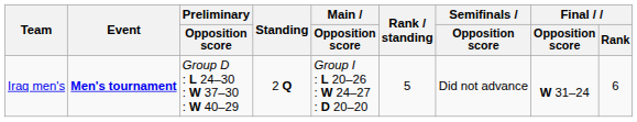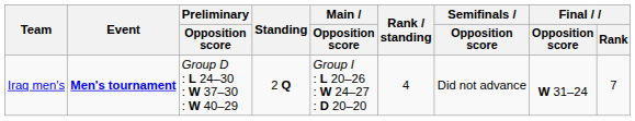Iraq men's | Rank / standing: 5 -> 4
Iraq men's | Final / Rank: 6 -> 7
